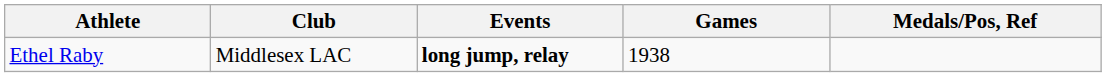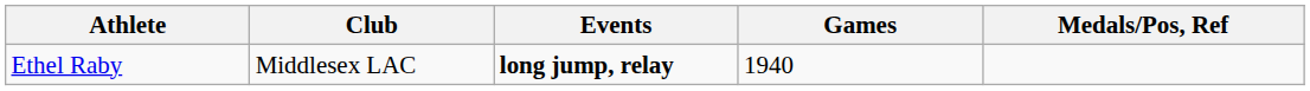Ethel Raby | Games: 1938 -> 1940
